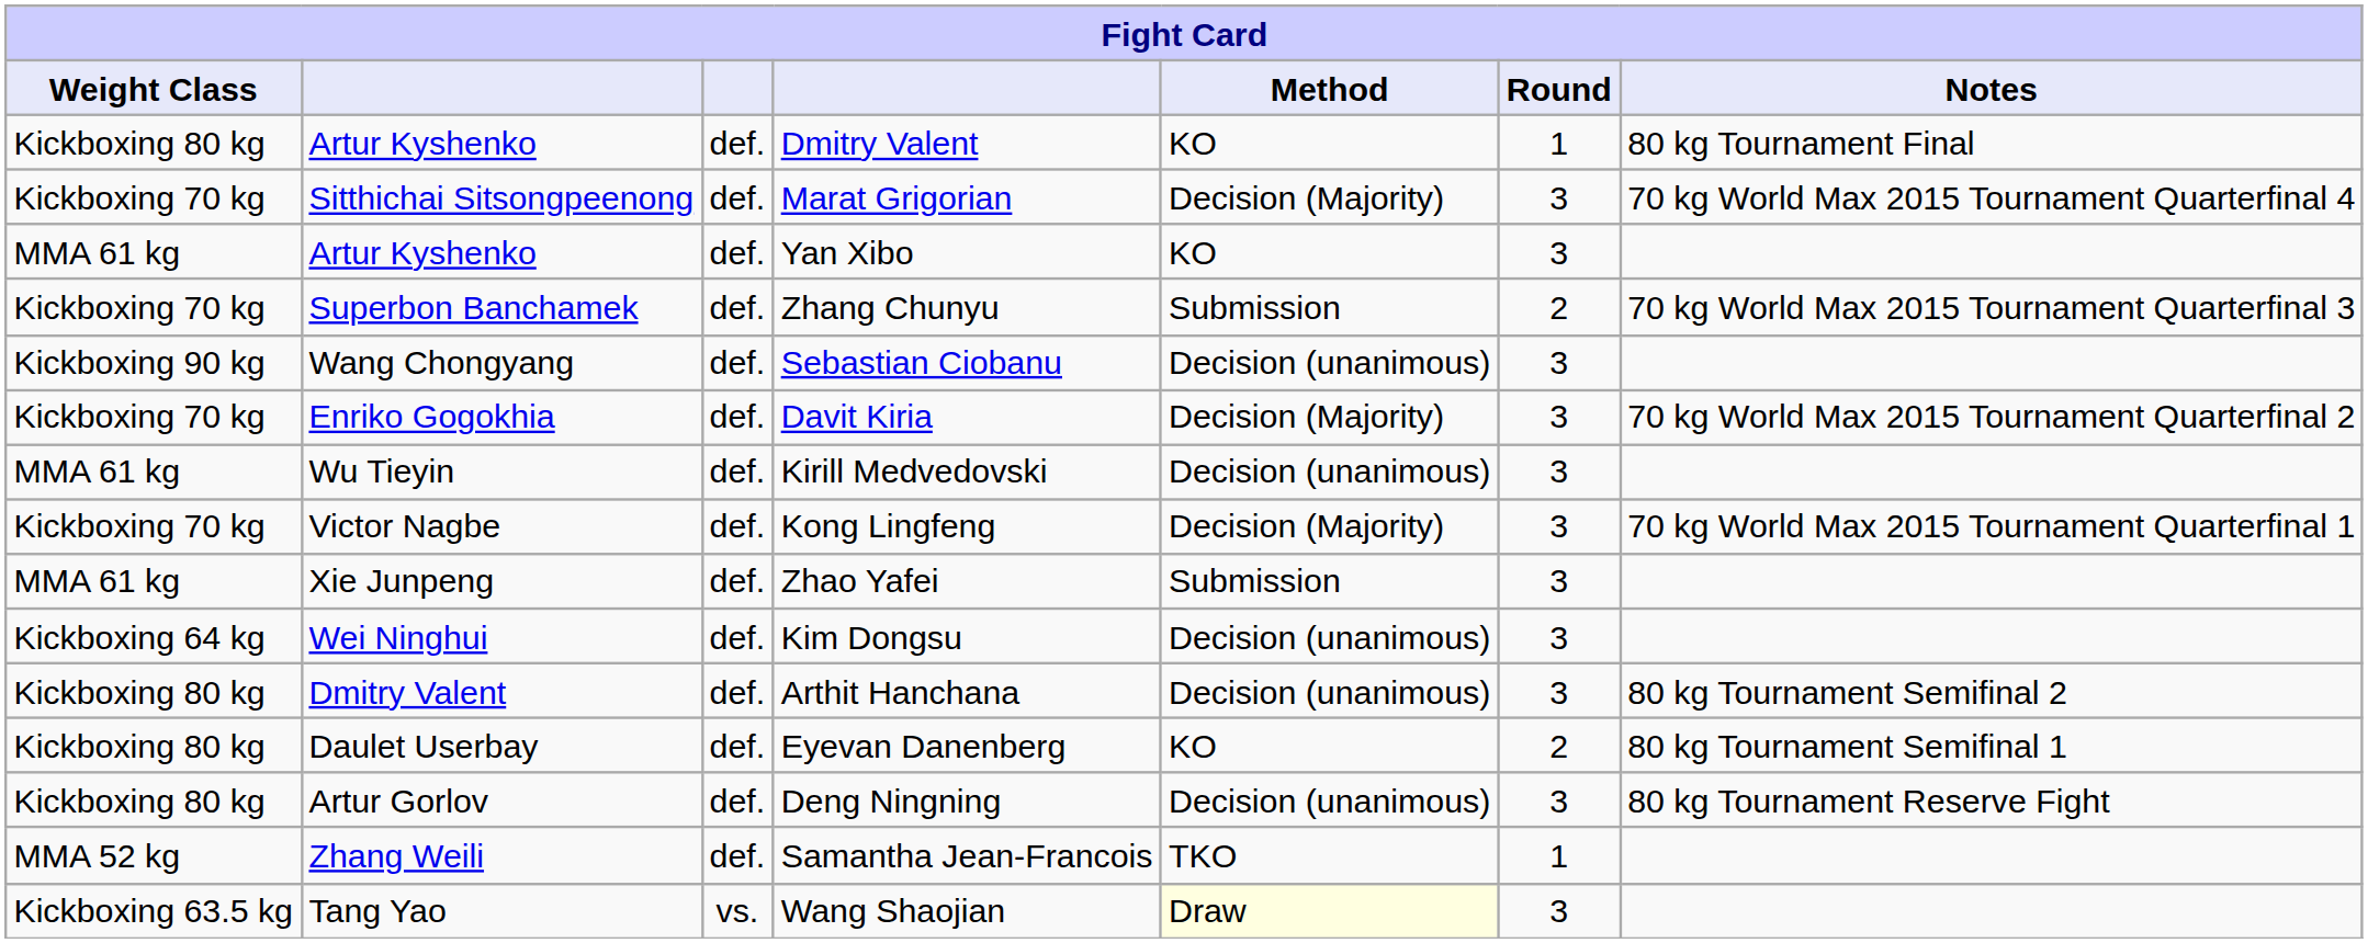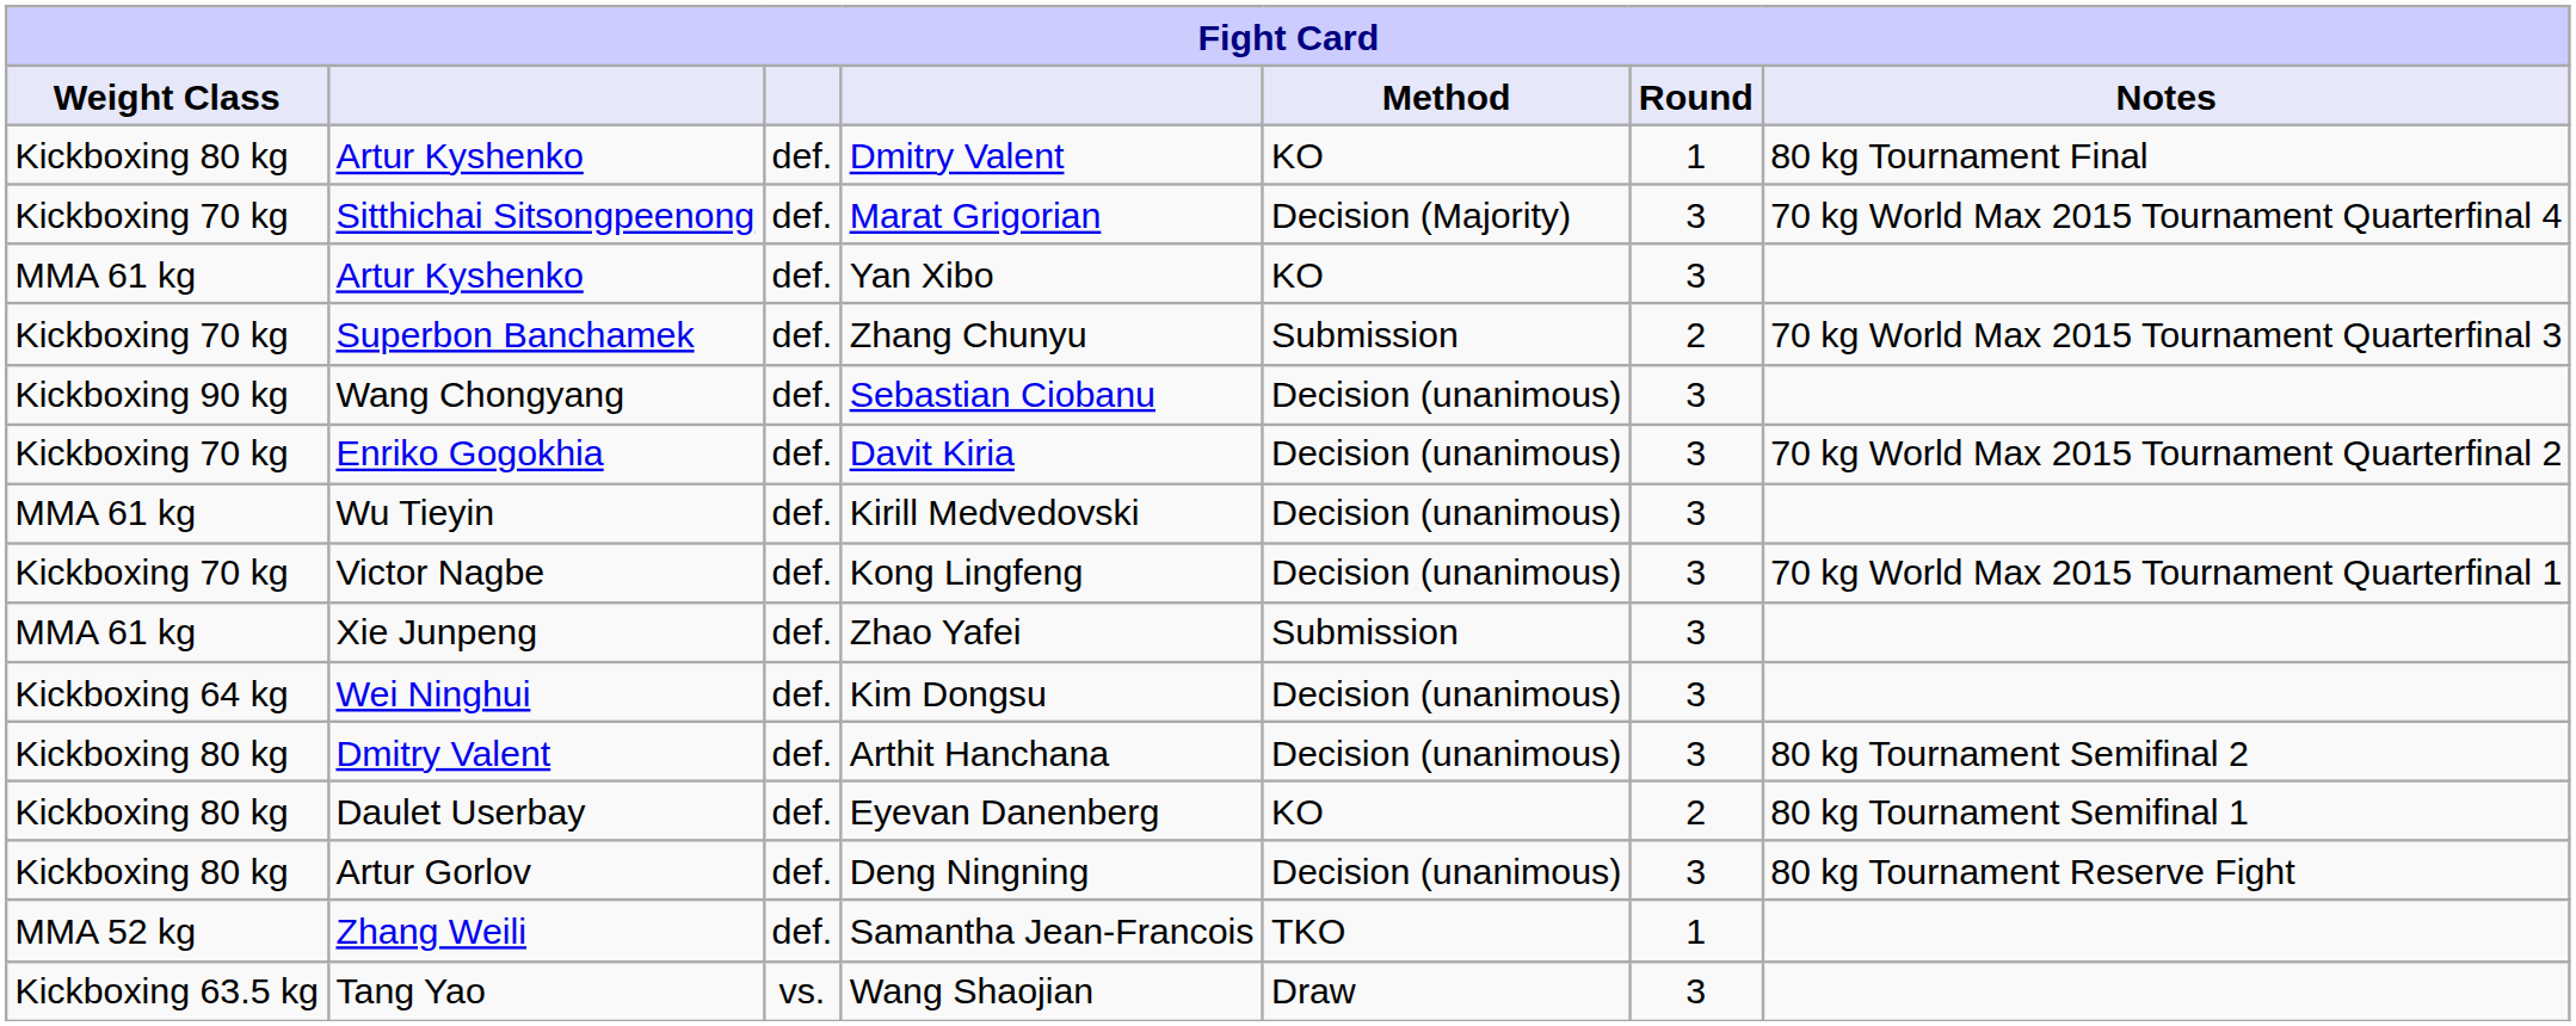Davit Kiria | Method: Decision (Majority) -> Decision (unanimous)
Kong Lingfeng | Method: Decision (Majority) -> Decision (unanimous)
Wang Shaojian | Method: lightyellow background -> no background
